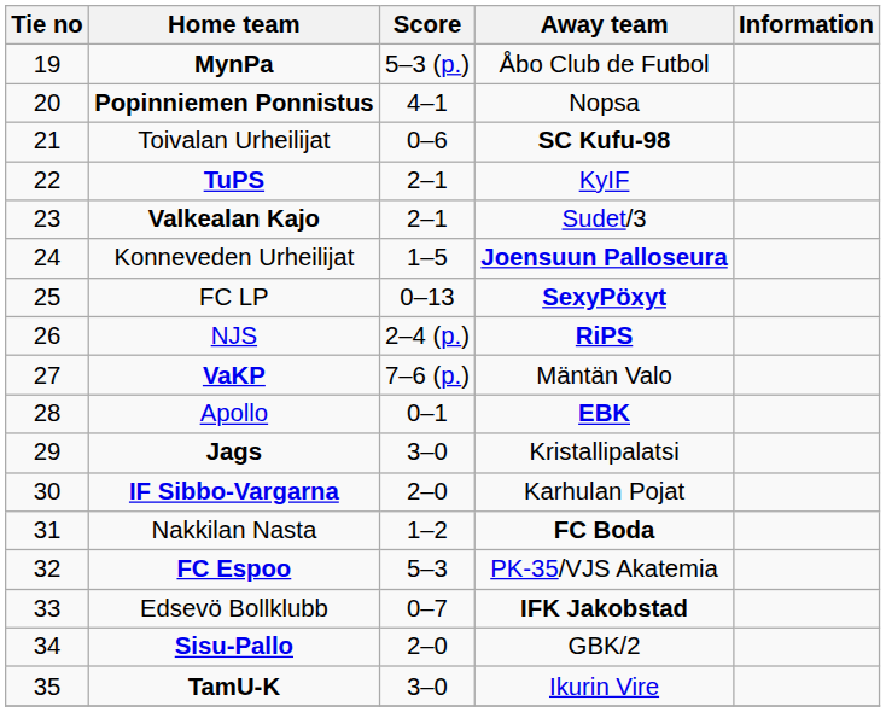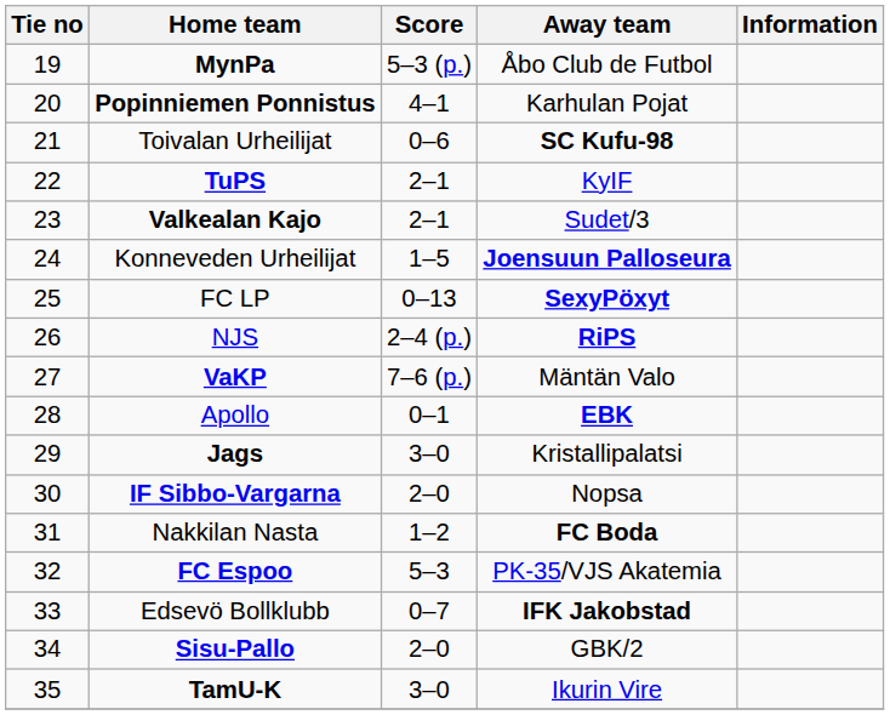Popinniemen Ponnistus | Away team: Nopsa -> Karhulan Pojat
IF Sibbo-Vargarna | Away team: Karhulan Pojat -> Nopsa
